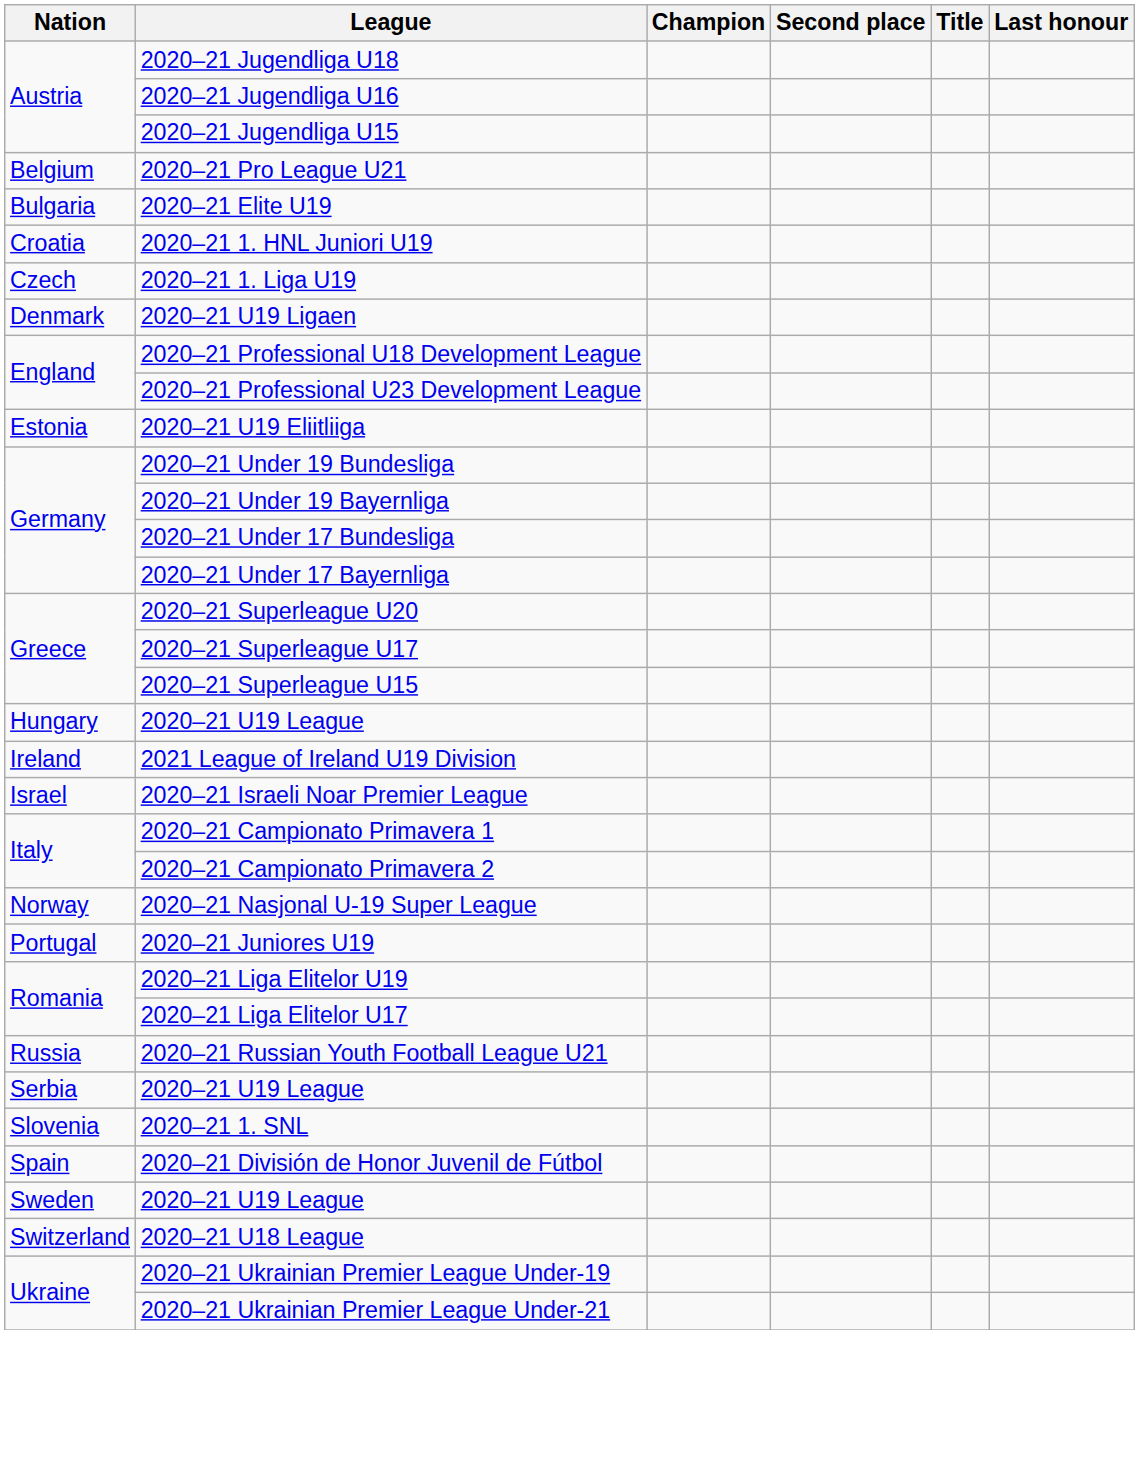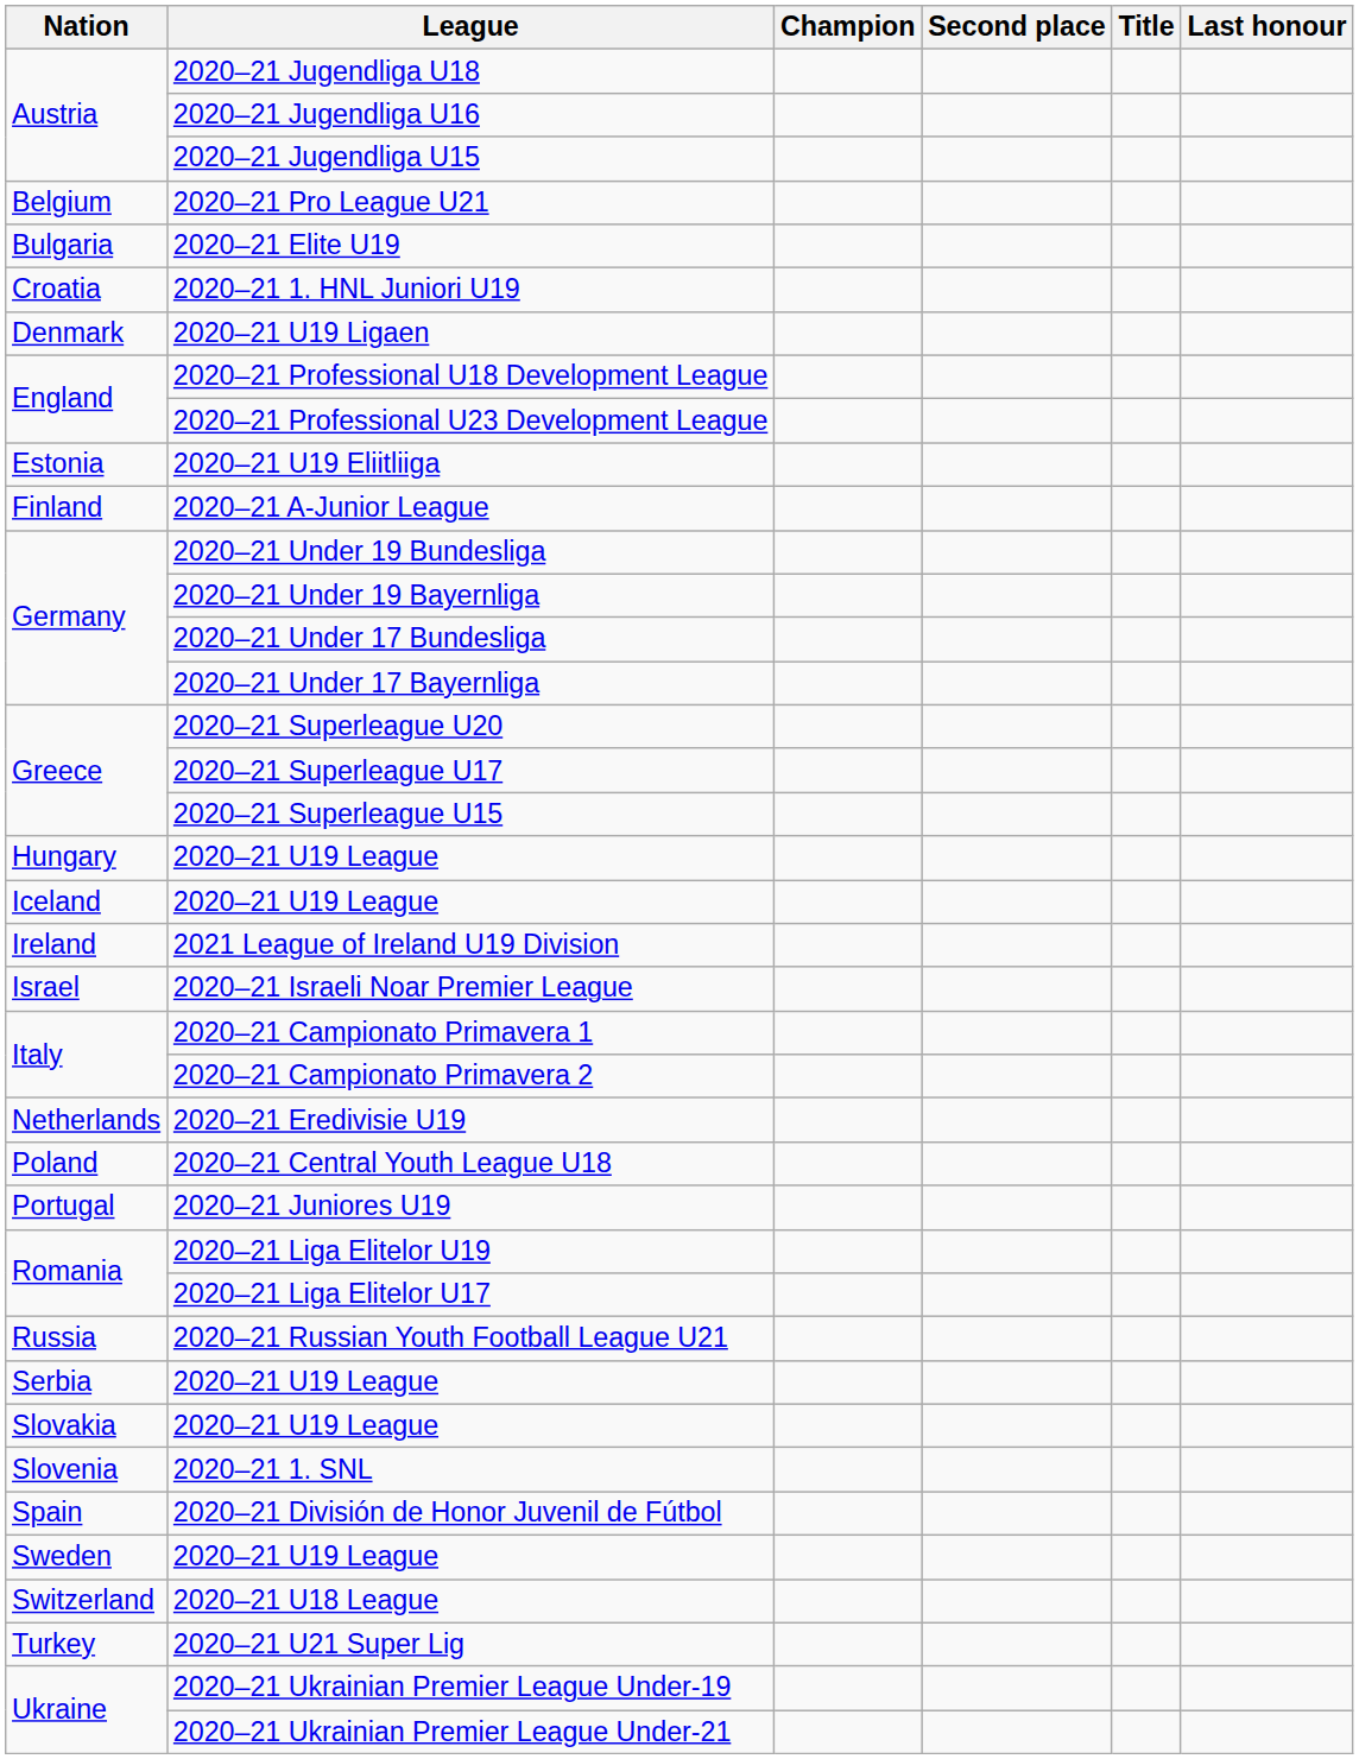- row: Czech | 2020–21 1. Liga U19
+ row: Finland | 2020–21 A-Junior League
+ row: Iceland | 2020–21 U19 League
+ row: Netherlands | 2020–21 Eredivisie U19
- row: Norway | 2020–21 Nasjonal U-19 Super League
+ row: Poland | 2020–21 Central Youth League U18
+ row: Slovakia | 2020–21 U19 League
+ row: Turkey | 2020–21 U21 Super Lig
